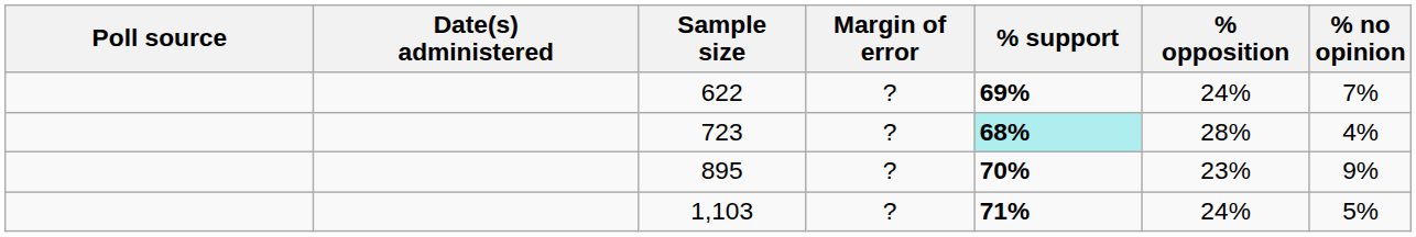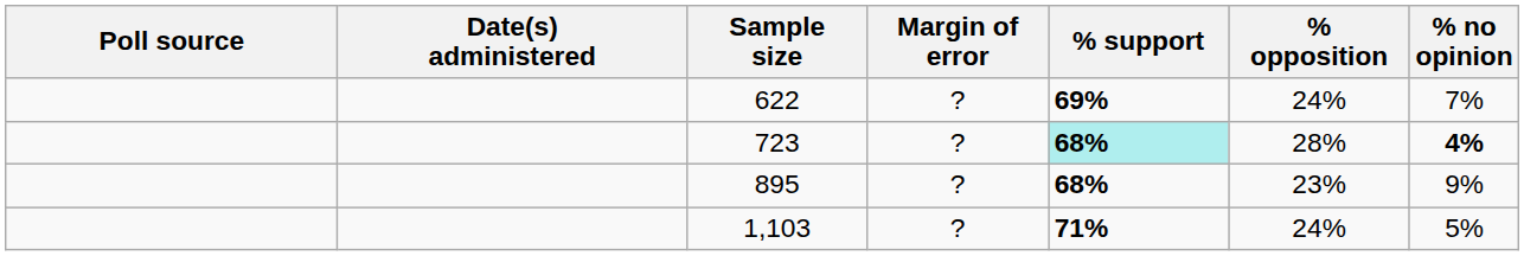723 | % no opinion: normal -> bold
895 | % support: 70% -> 68%
